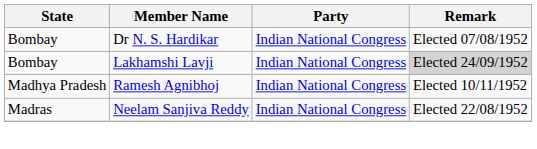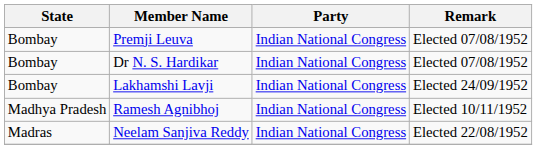+ row: Bombay | Premji Leuva | Indian National Congress | Elected 07/08/1952
Lakhamshi Lavji | Remark: lightgrey background -> no background
